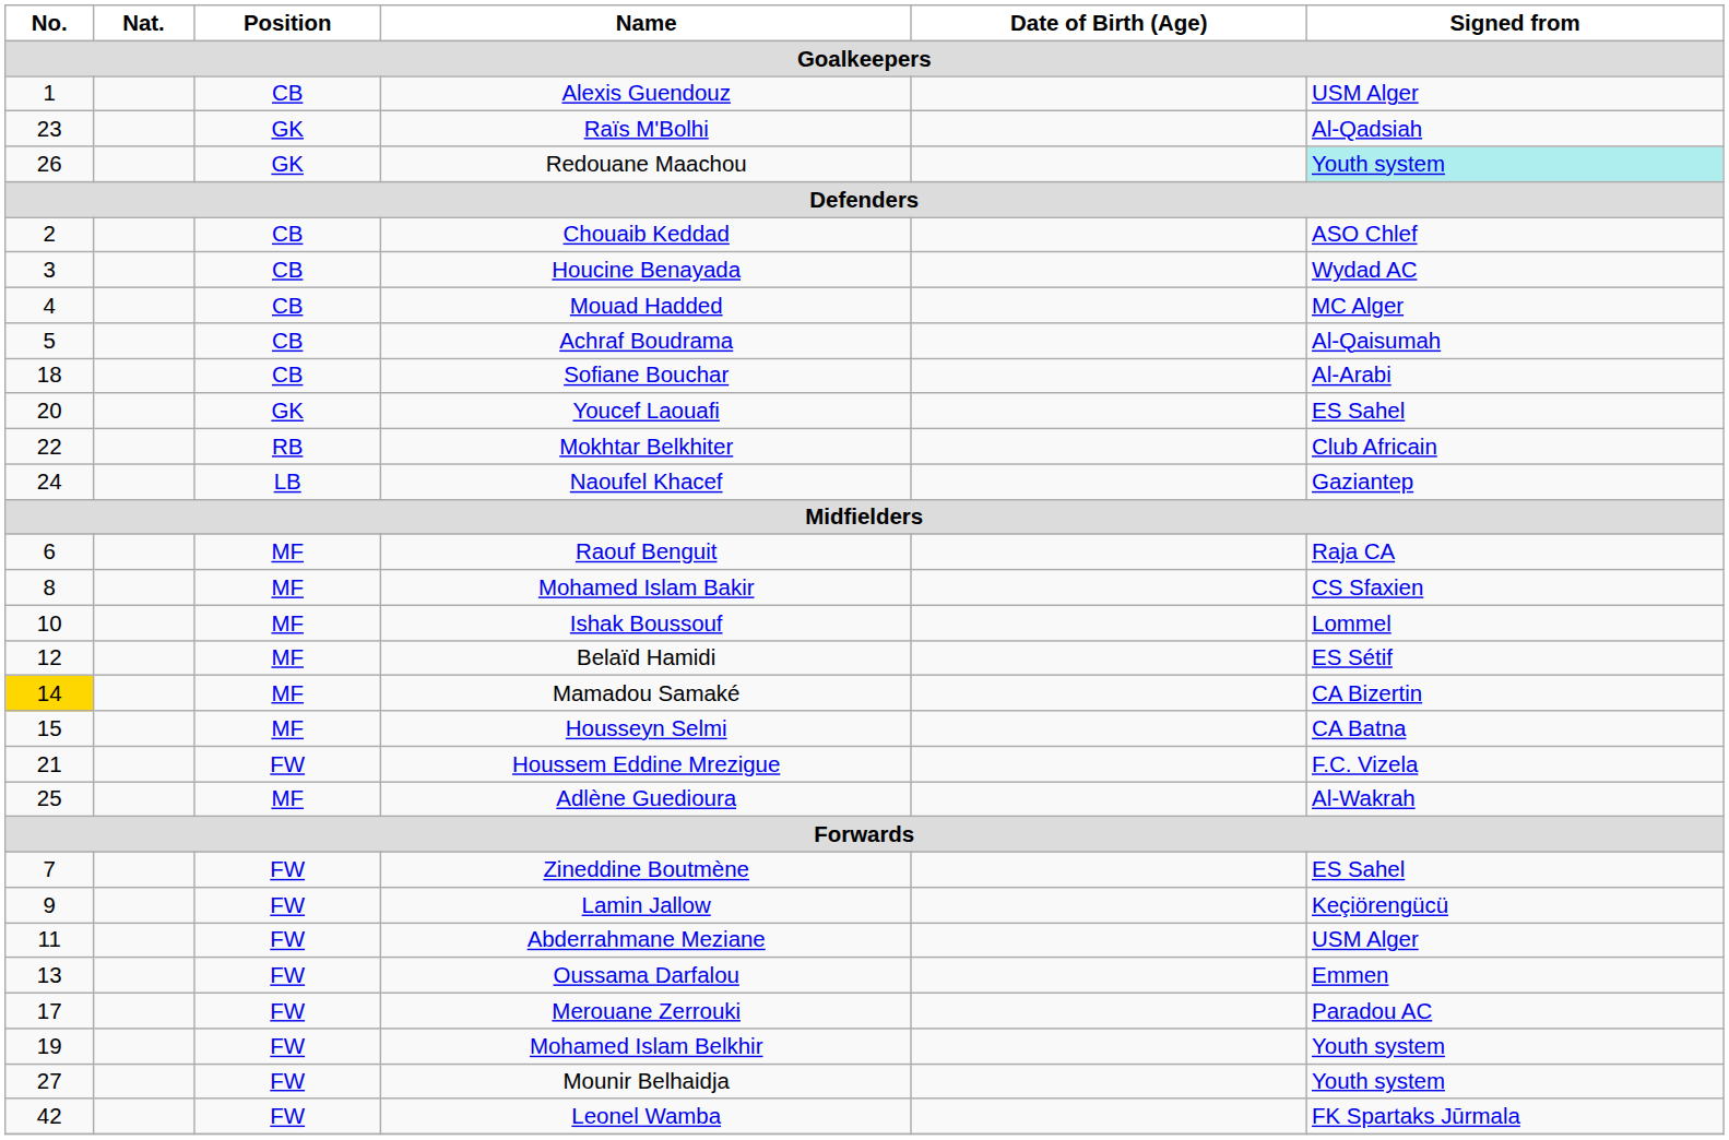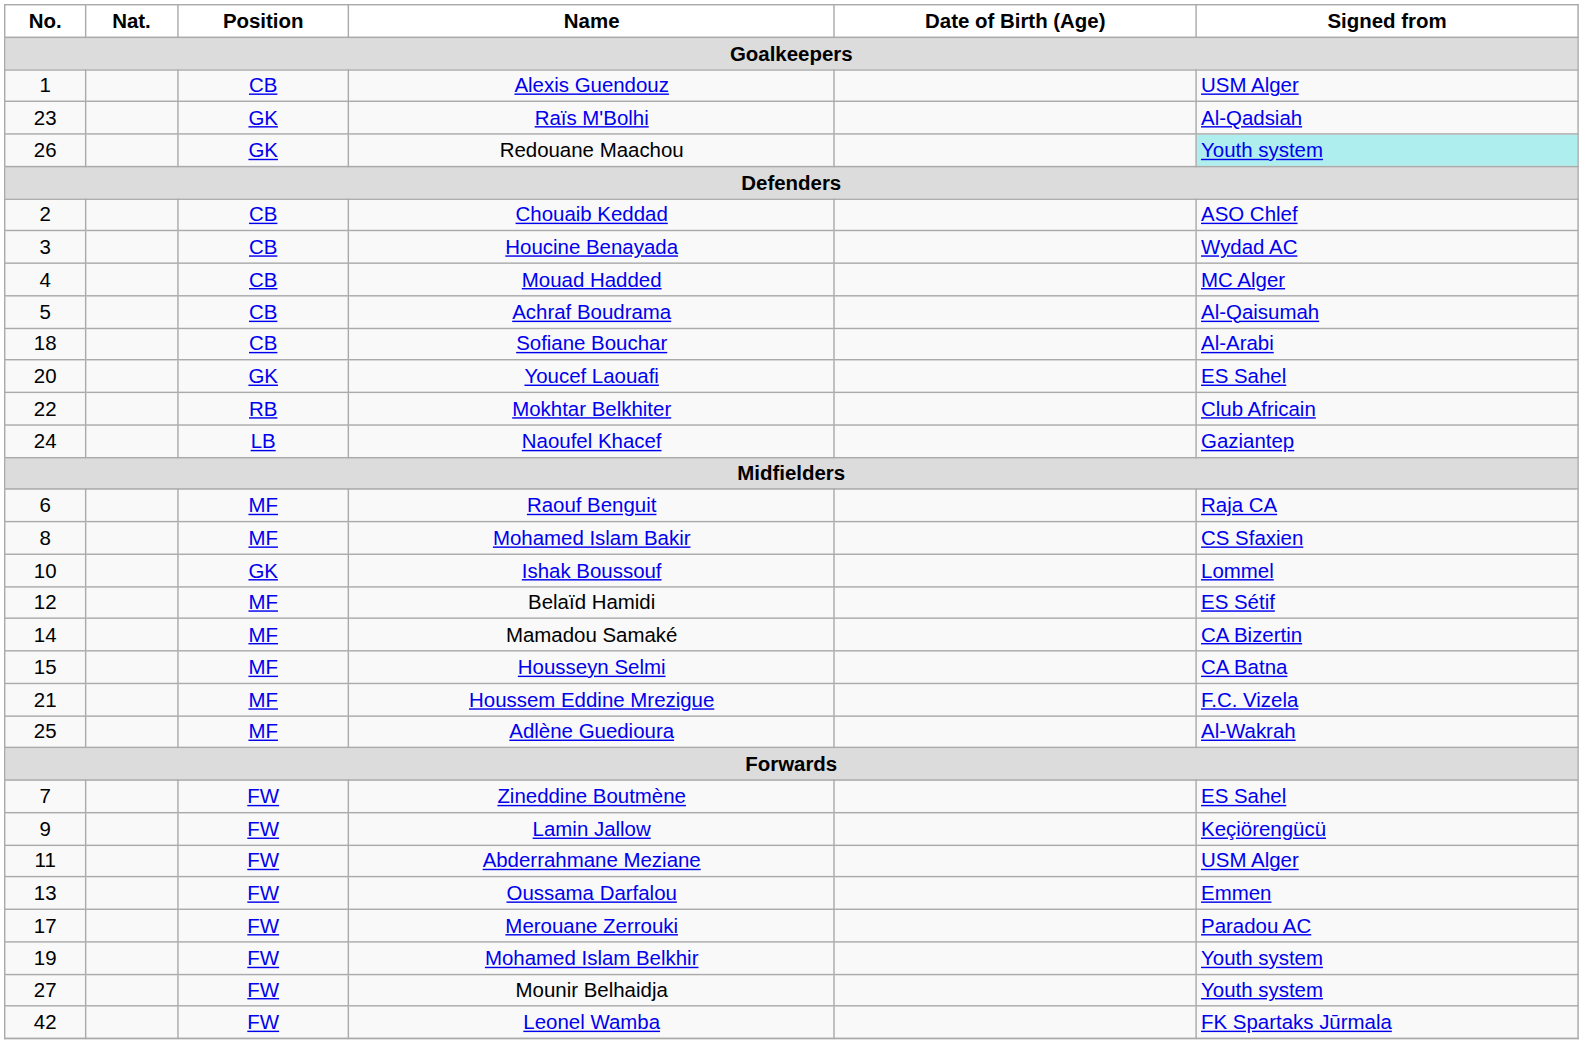Ishak Boussouf | Position: MF -> GK
Mamadou Samaké | No.: gold background -> no background
Houssem Eddine Mrezigue | Position: FW -> MF
